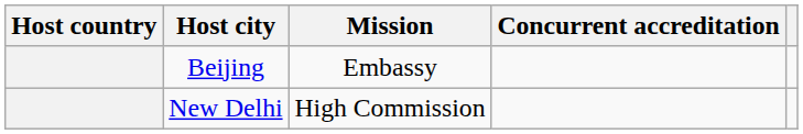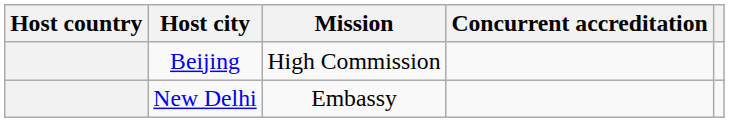Beijing | Mission: Embassy -> High Commission
New Delhi | Mission: High Commission -> Embassy
